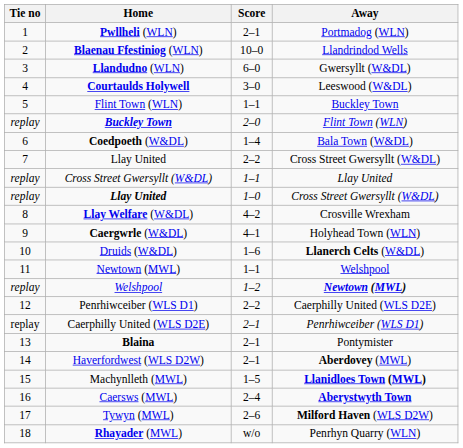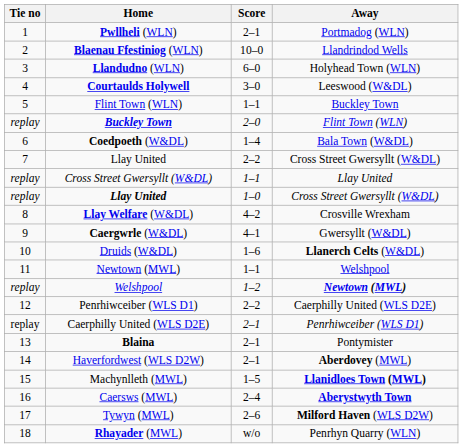Llandudno (WLN) | Away: Gwersyllt (W&DL) -> Holyhead Town (WLN)
Caergwrle (W&DL) | Away: Holyhead Town (WLN) -> Gwersyllt (W&DL)
